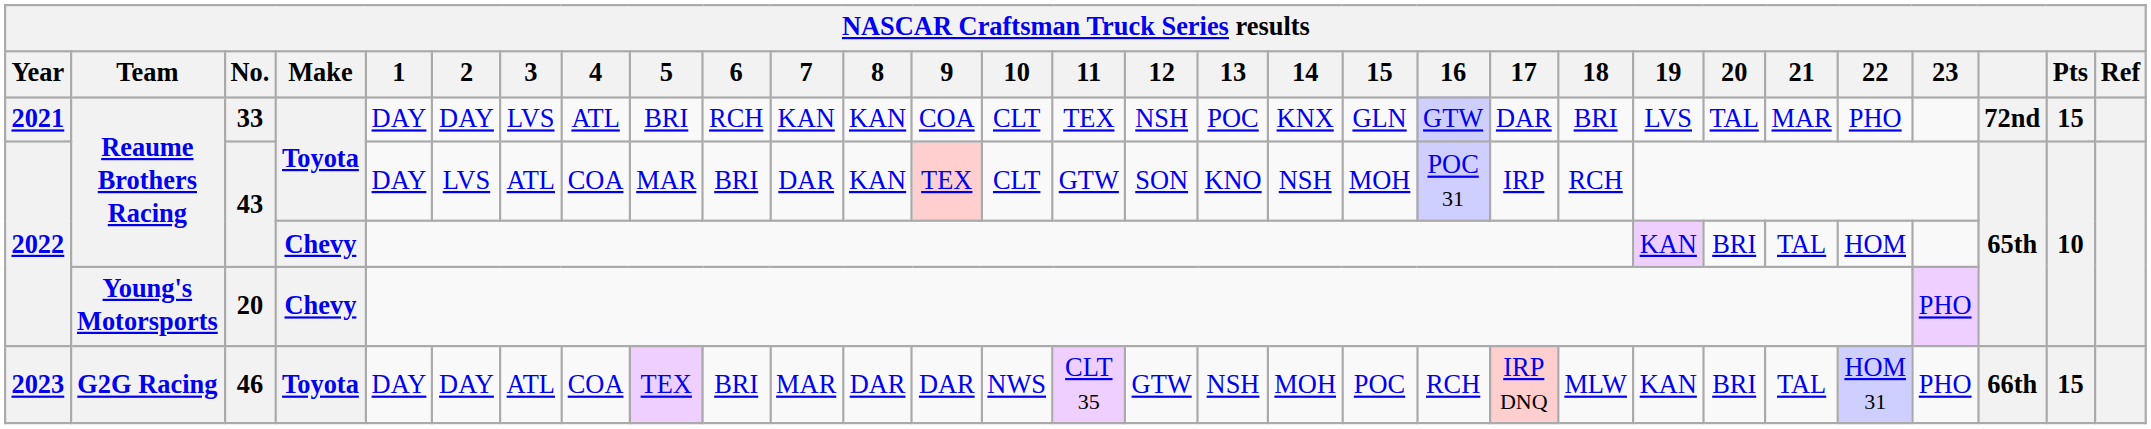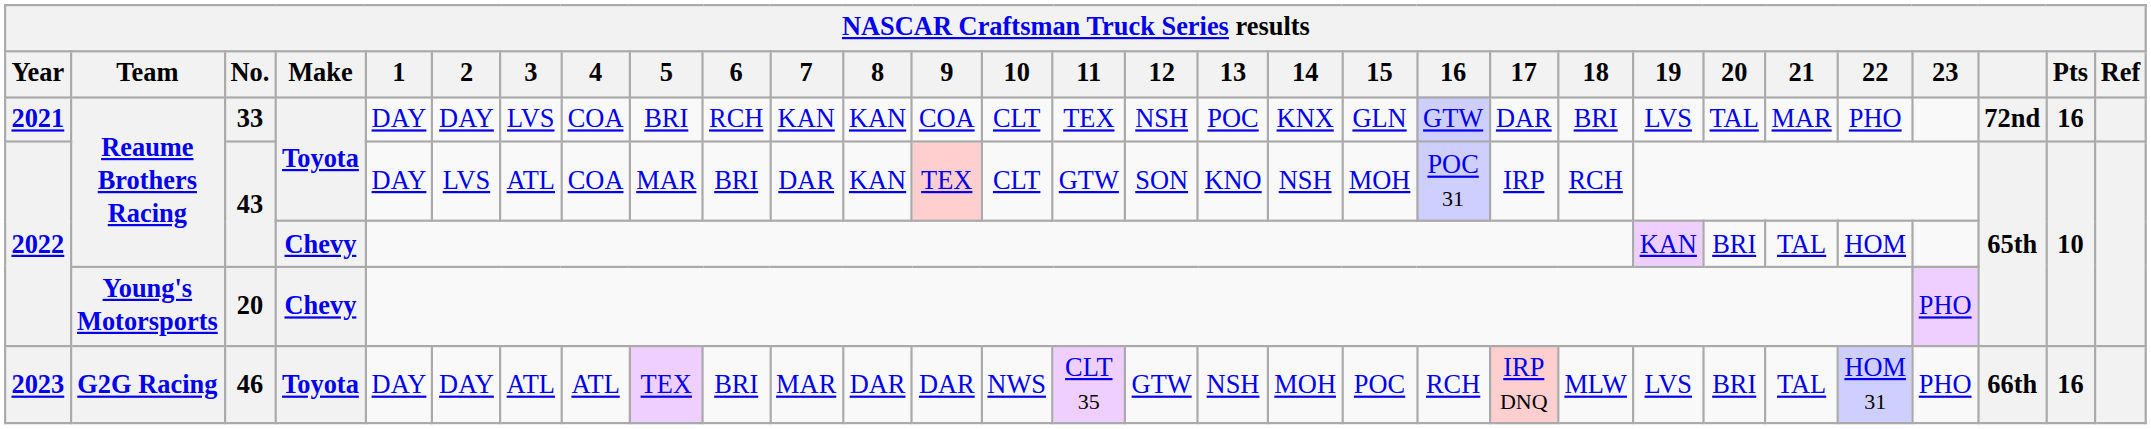33 | 4: ATL -> COA
33 | Pts: 15 -> 16
46 | 4: COA -> ATL
46 | 19: KAN -> LVS
46 | Pts: 15 -> 16
